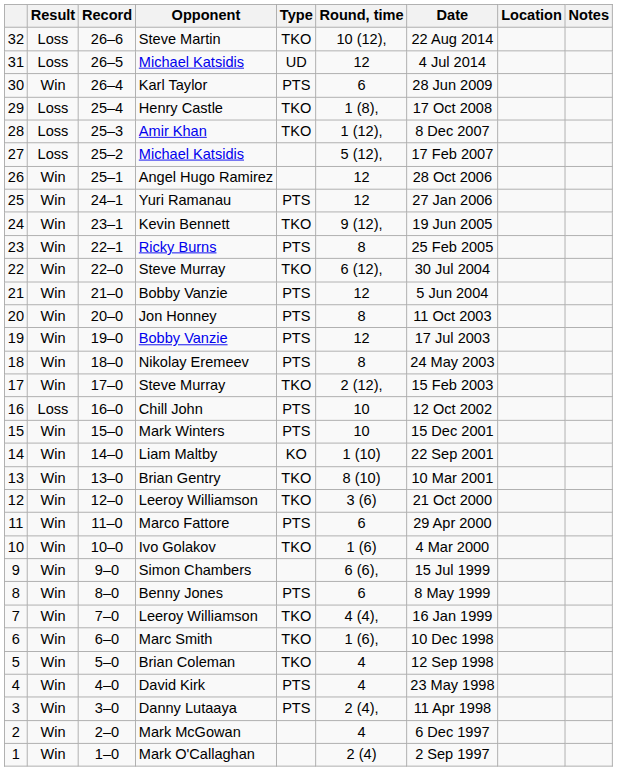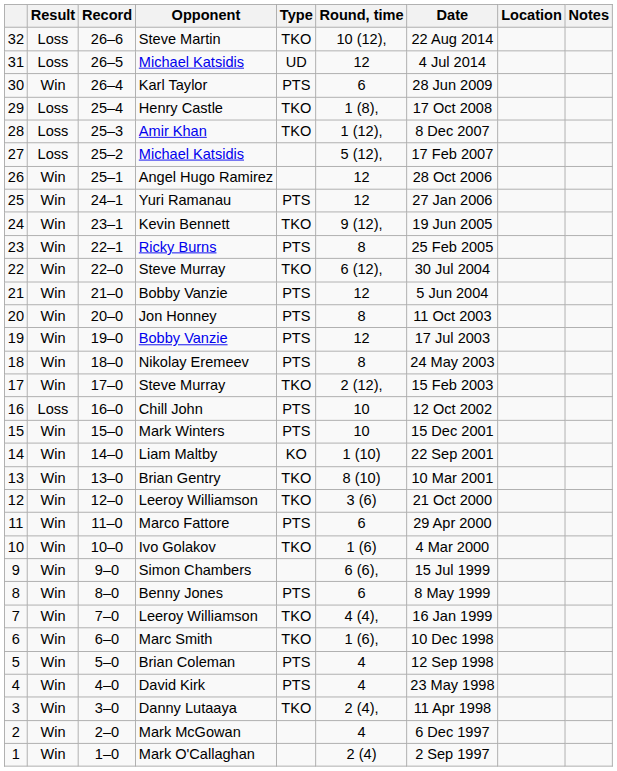5 | Type: TKO -> PTS
3 | Type: PTS -> TKO
